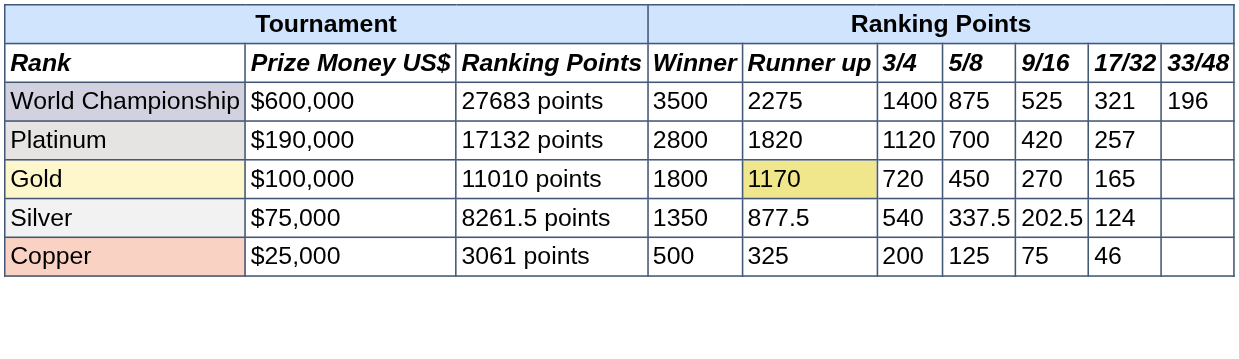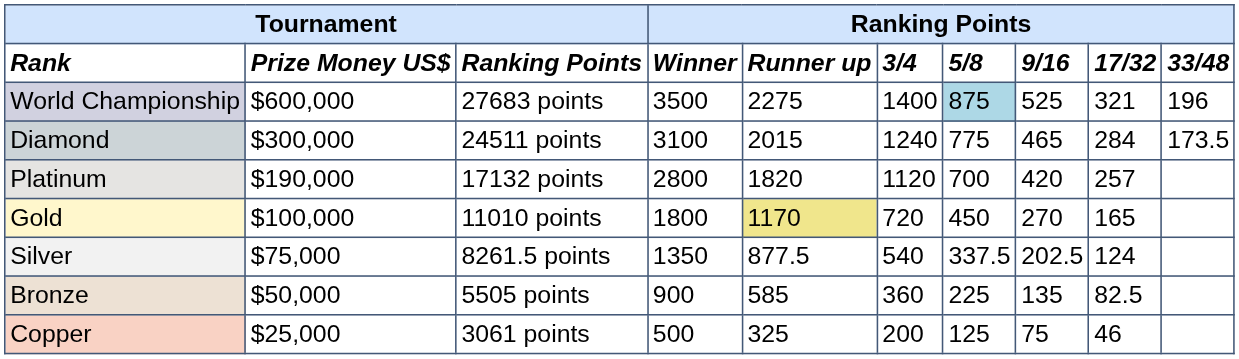World Championship | column 7: no background -> lightblue background
+ row: Diamond | $300,000 | 24511 points | 3100 | 2015 | 1240 | 775 | 465 | 284 | 173.5
+ row: Bronze | $50,000 | 5505 points | 900 | 585 | 360 | 225 | 135 | 82.5
